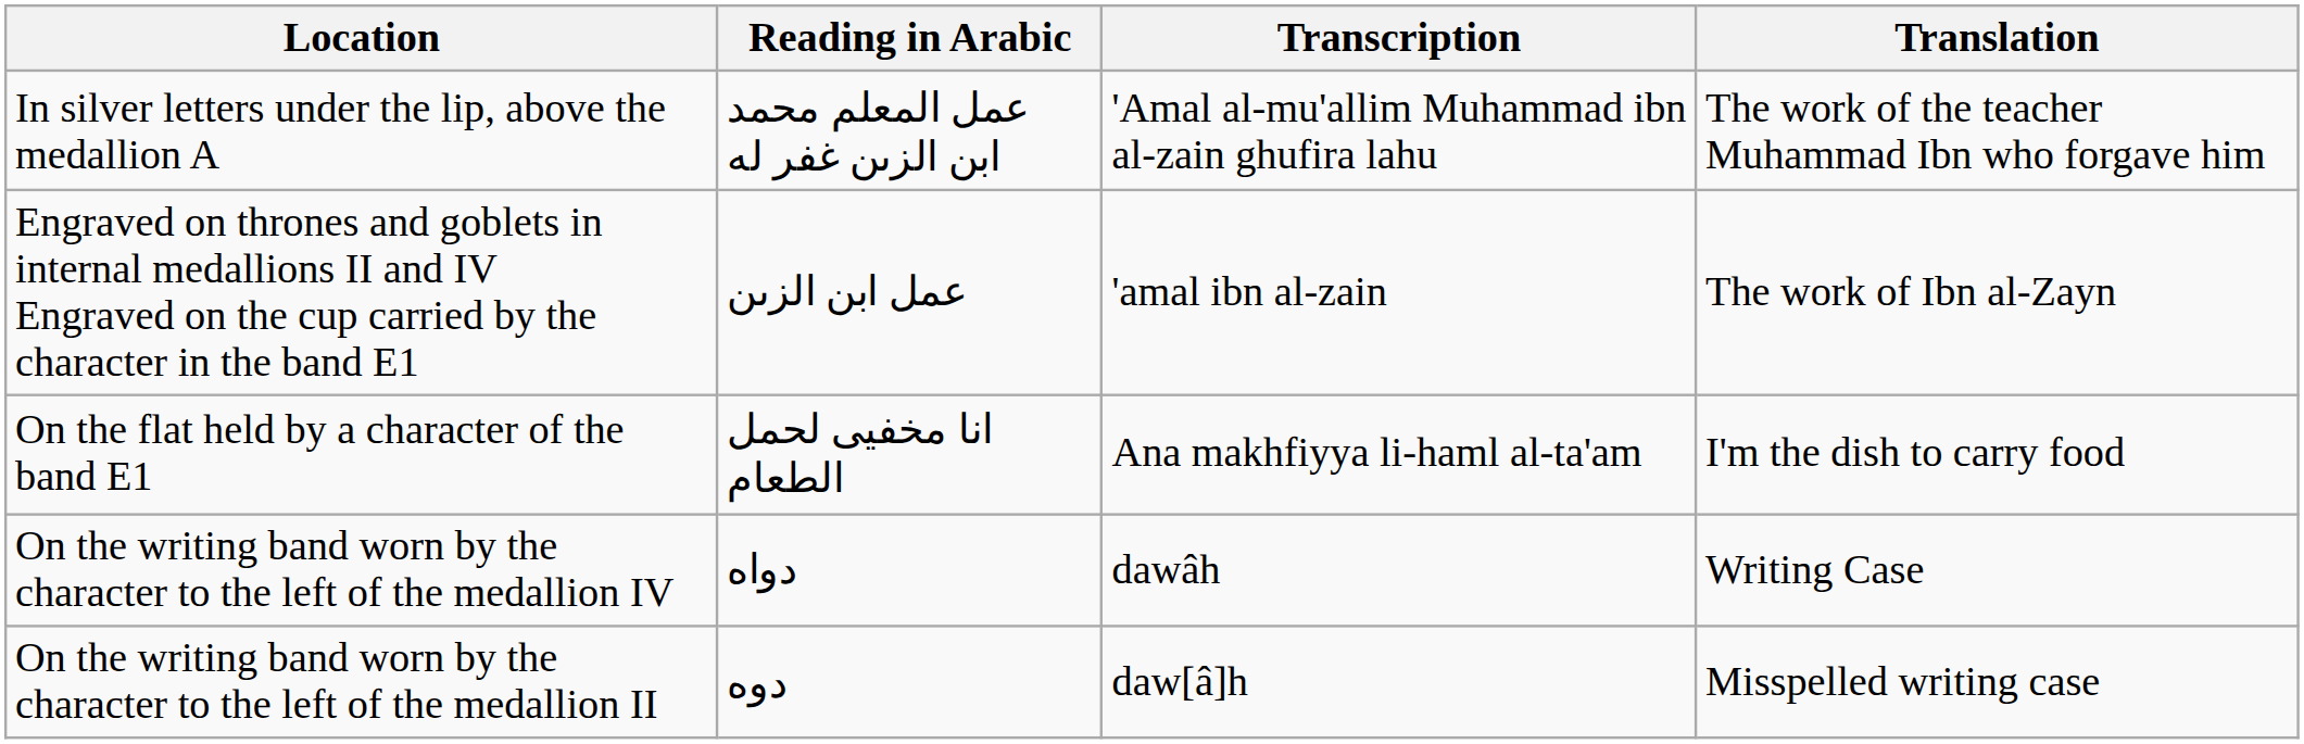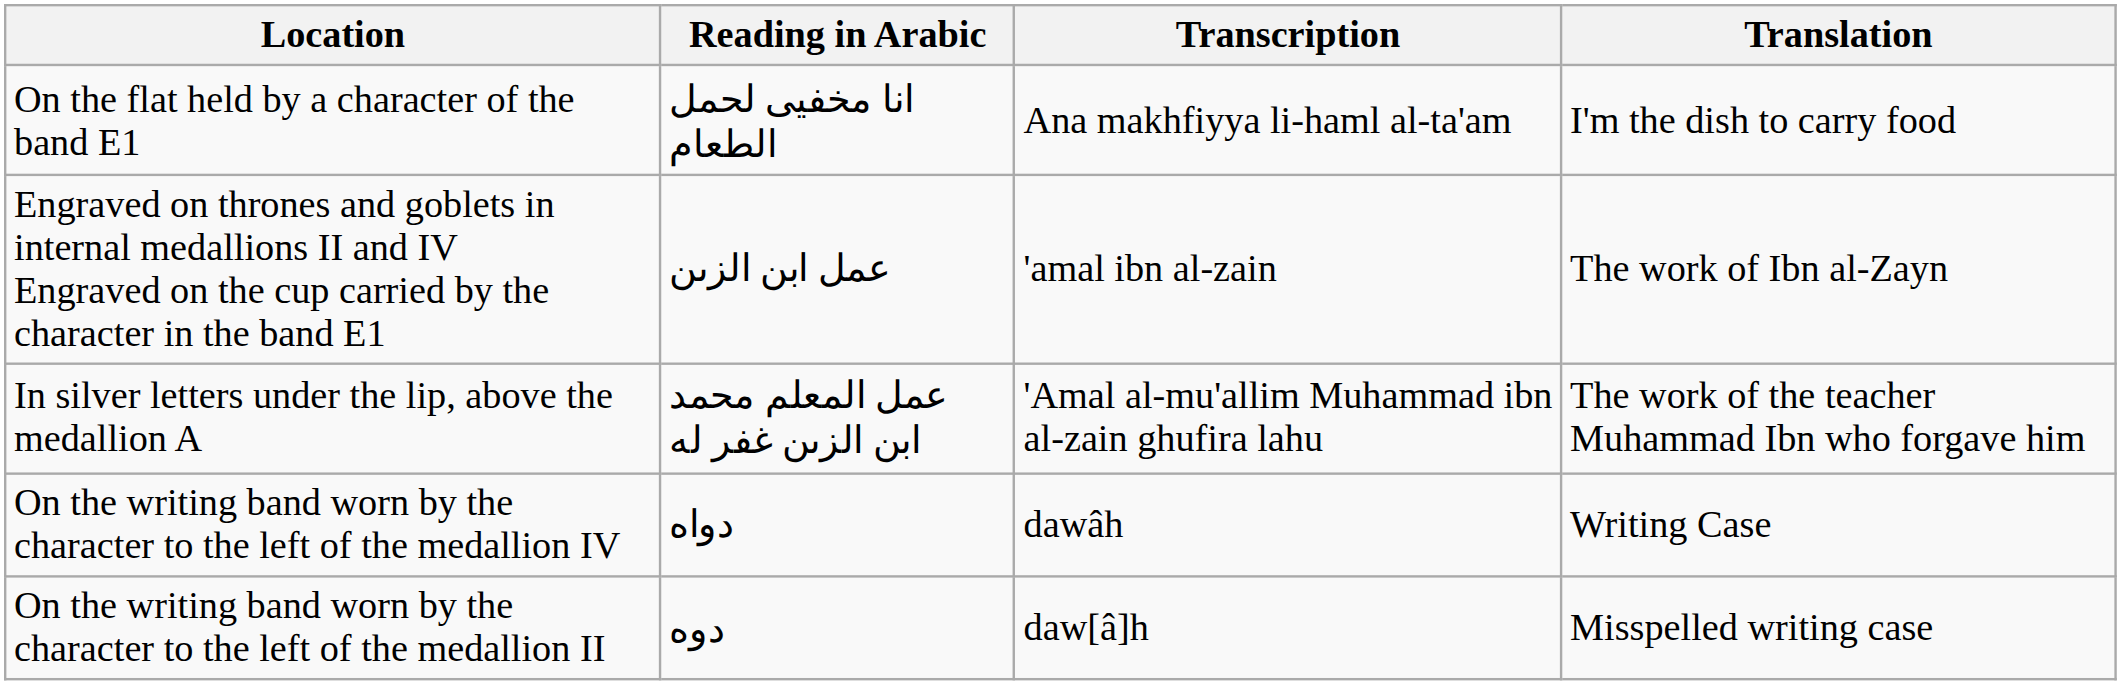rows swapped: In silver letters under the lip, above the medallion A <-> On the flat held by a character of the band E1
